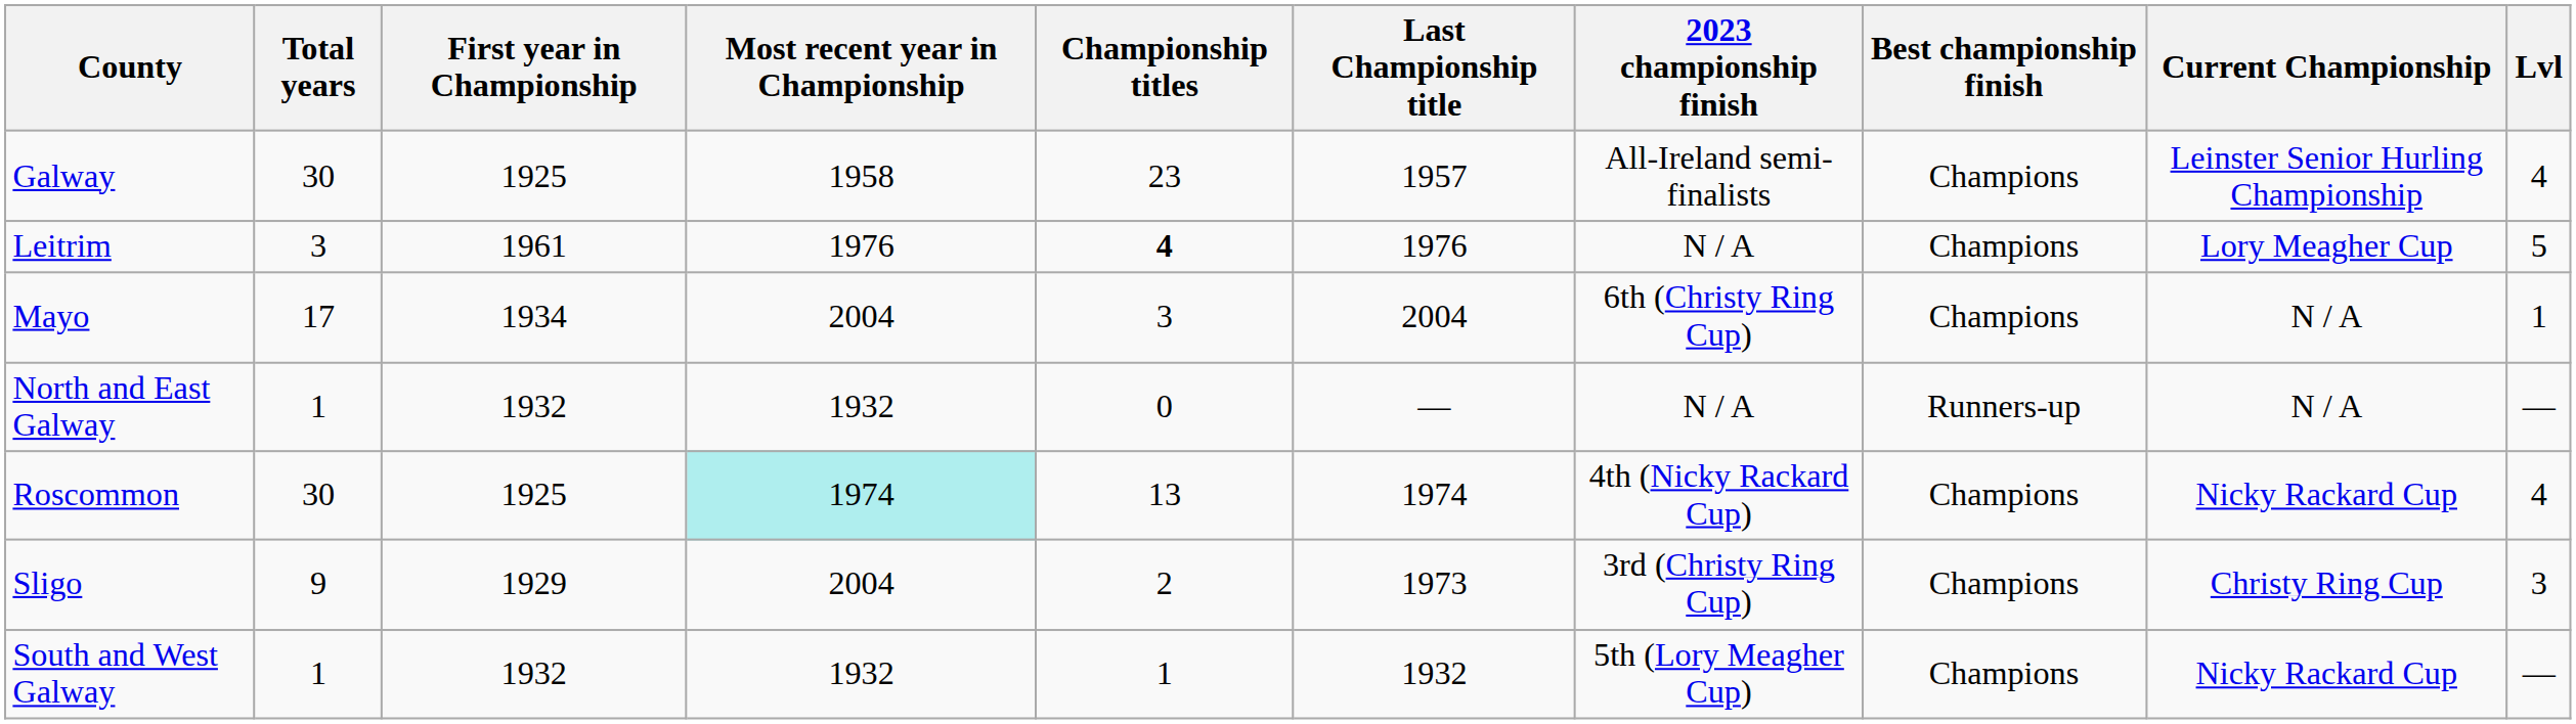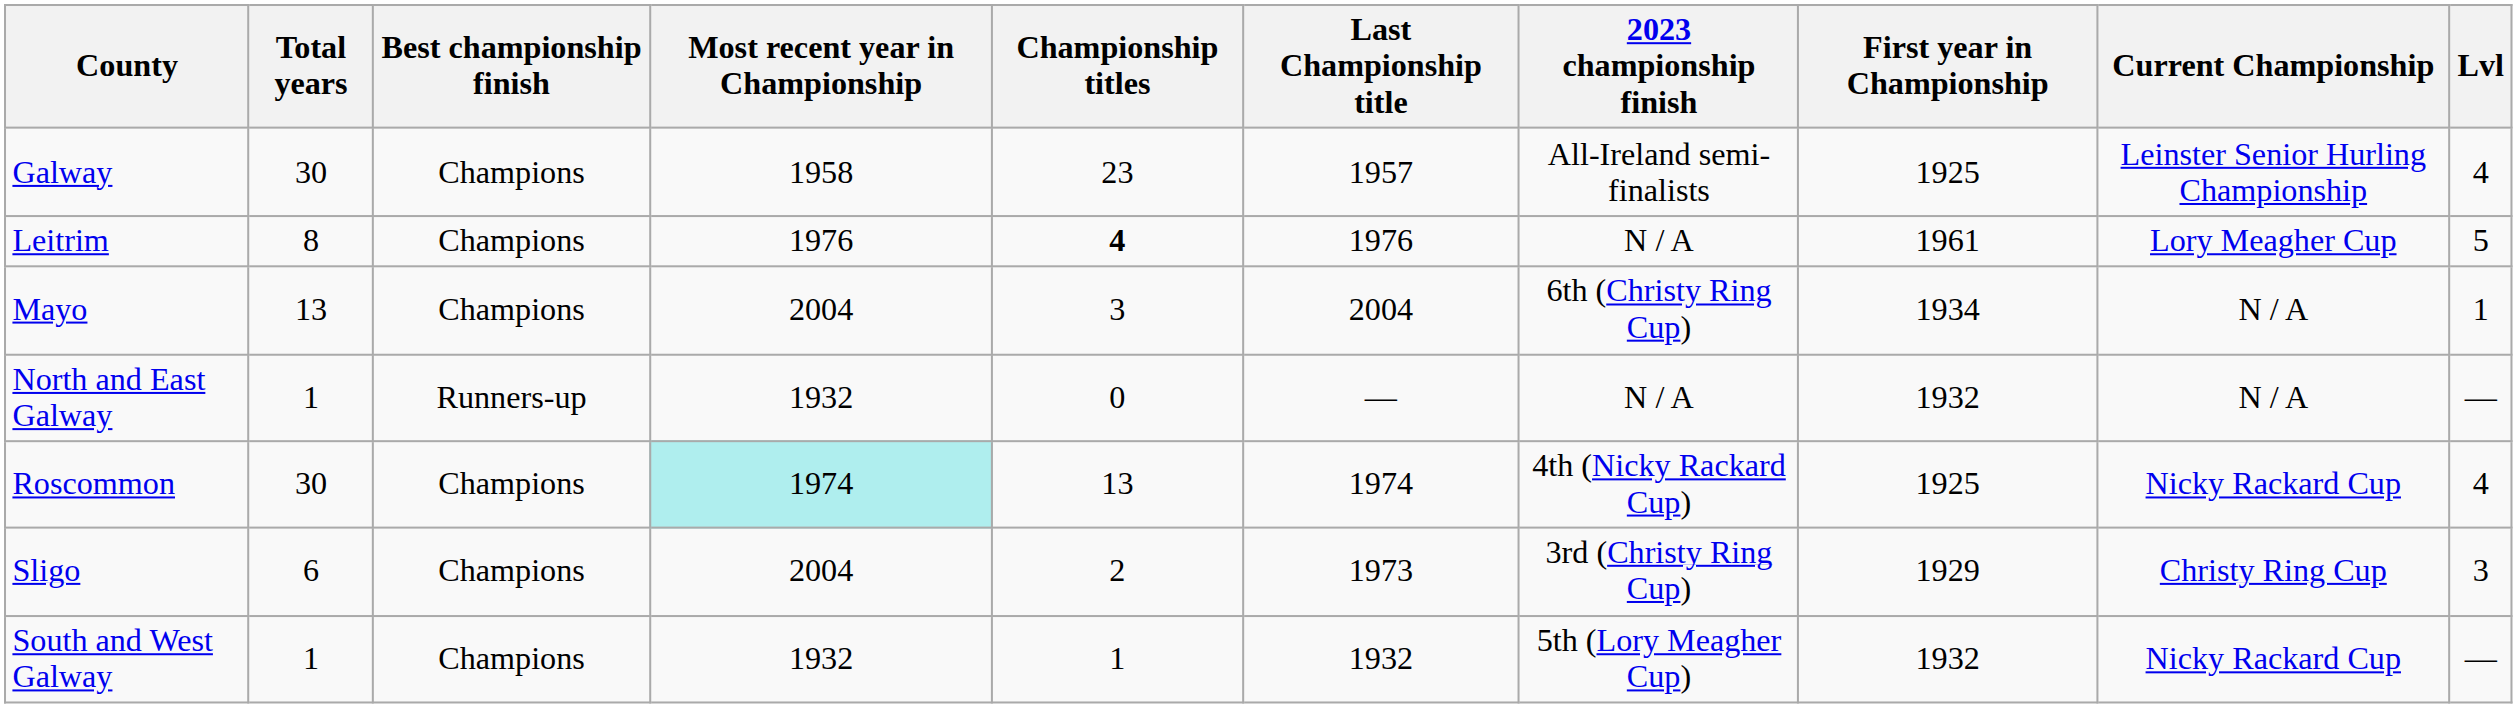columns swapped: First year in Championship <-> Best championship finish
Leitrim | Total years: 3 -> 8
Mayo | Total years: 17 -> 13
Sligo | Total years: 9 -> 6
